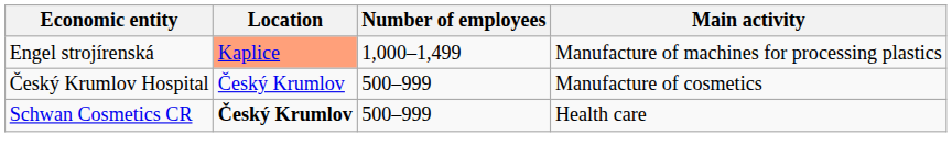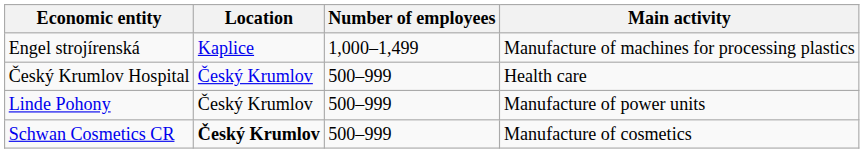Engel strojírenská | Location: lightsalmon background -> no background
Český Krumlov Hospital | Main activity: Manufacture of cosmetics -> Health care
+ row: Linde Pohony | Český Krumlov | 500–999 | Manufacture of power units
Schwan Cosmetics CR | Main activity: Health care -> Manufacture of cosmetics
